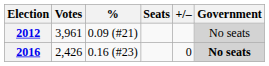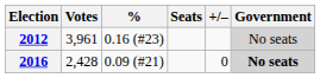2012 | %: 0.09 (#21) -> 0.16 (#23)
2016 | Votes: 2,426 -> 2,428
2016 | %: 0.16 (#23) -> 0.09 (#21)
